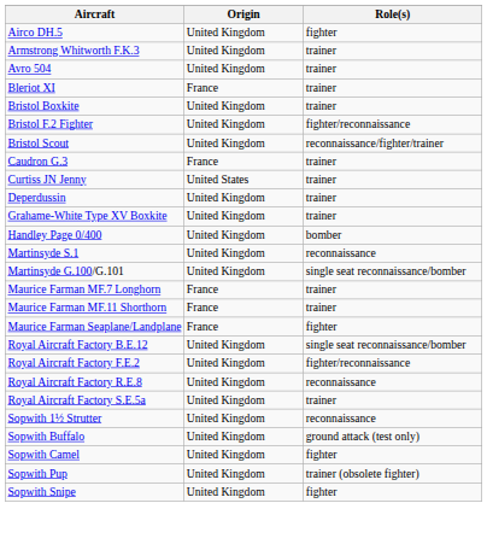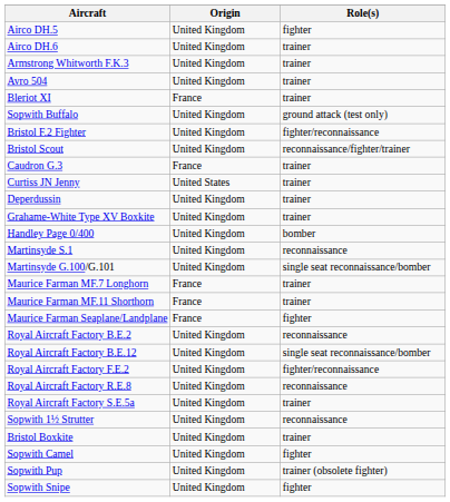+ row: Airco DH.6 | United Kingdom | trainer
rows swapped: Bristol Boxkite <-> Sopwith Buffalo
+ row: Royal Aircraft Factory B.E.2 | United Kingdom | reconnaissance
